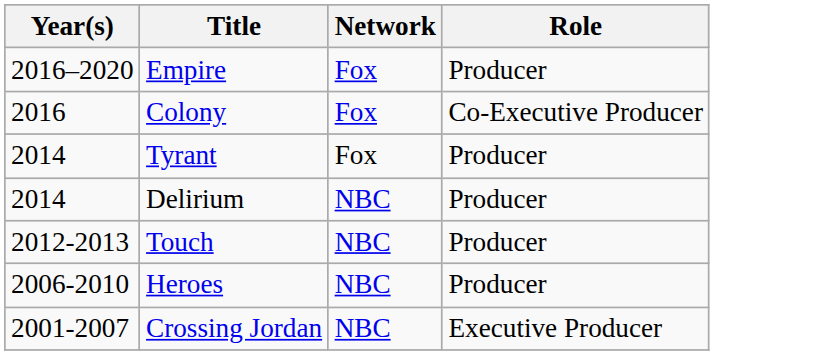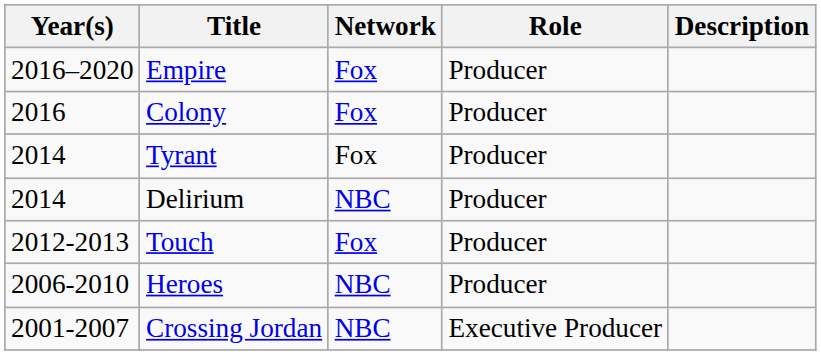+ column: Description
Colony | Role: Co-Executive Producer -> Producer
Touch | Network: NBC -> Fox
